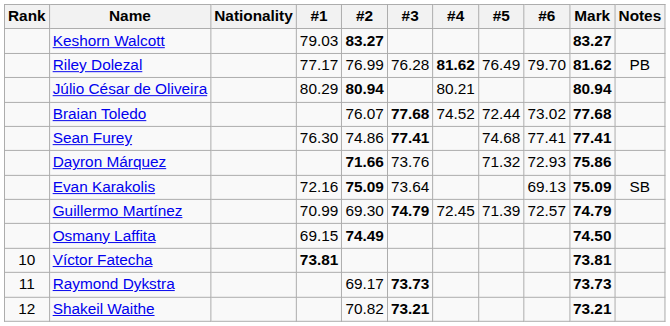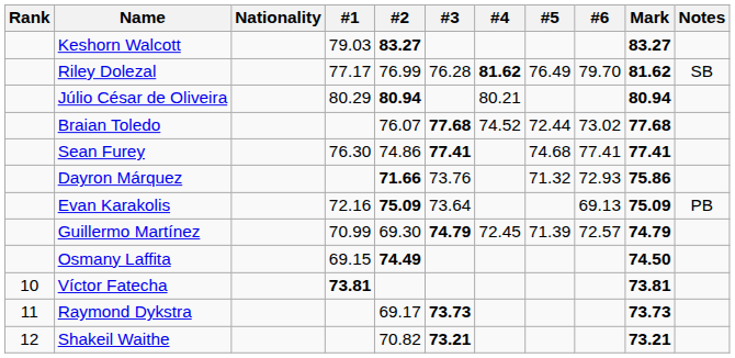Riley Dolezal | Notes: PB -> SB
Evan Karakolis | Notes: SB -> PB
